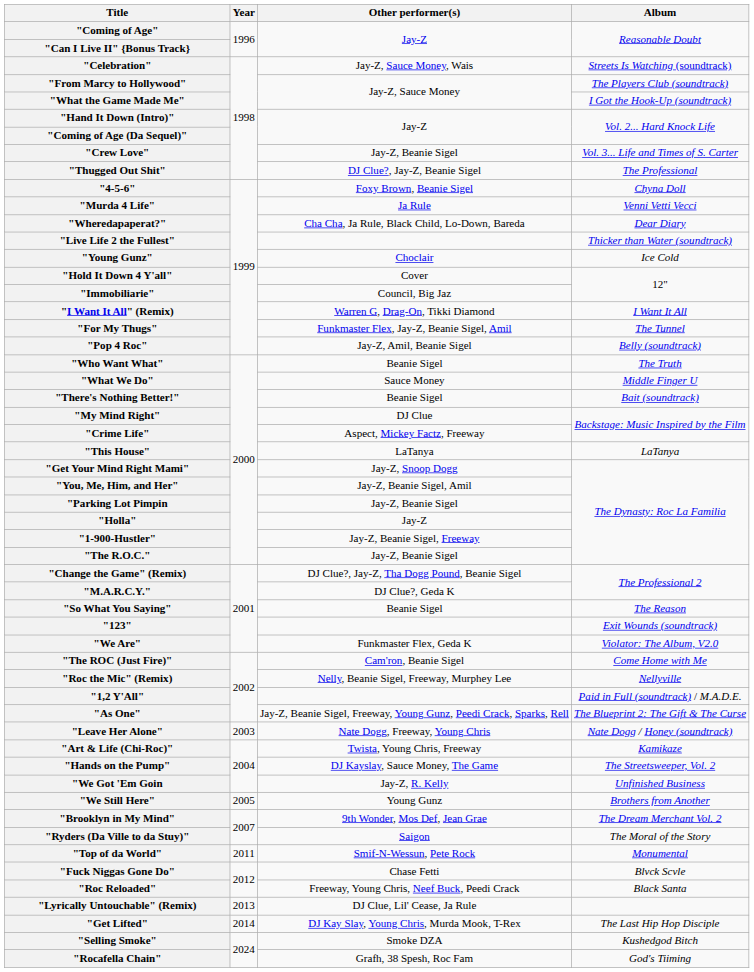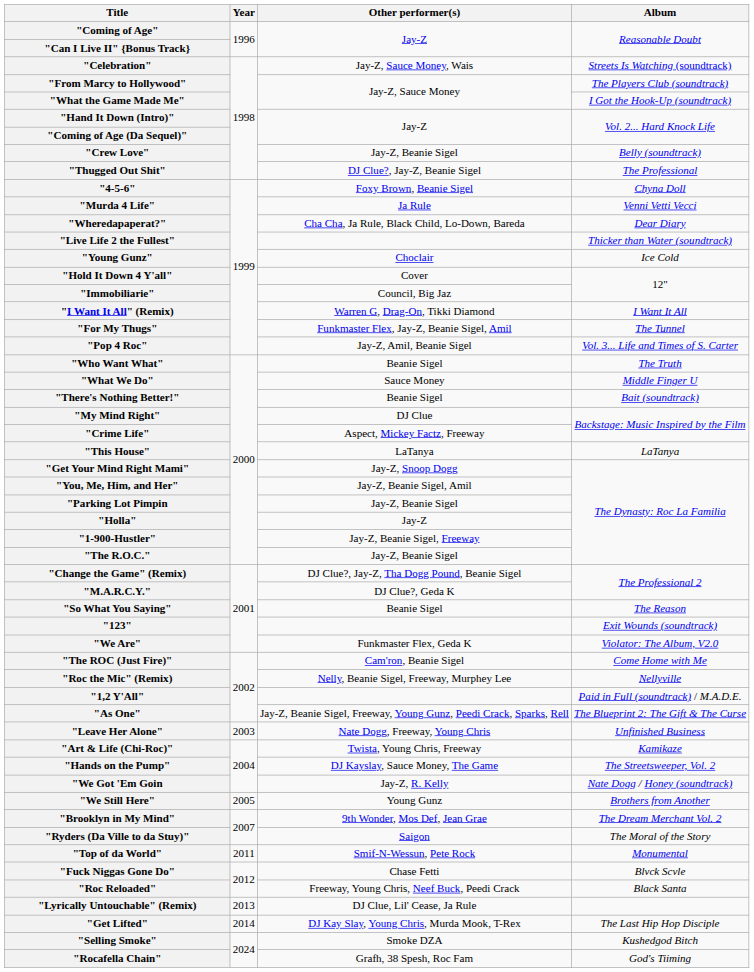"Crew Love" | Album: Vol. 3... Life and Times of S. Carter -> Belly (soundtrack)
"Pop 4 Roc" | Album: Belly (soundtrack) -> Vol. 3... Life and Times of S. Carter
"Leave Her Alone" | Album: Nate Dogg / Honey (soundtrack) -> Unfinished Business
"We Got 'Em Goin | Album: Unfinished Business -> Nate Dogg / Honey (soundtrack)
